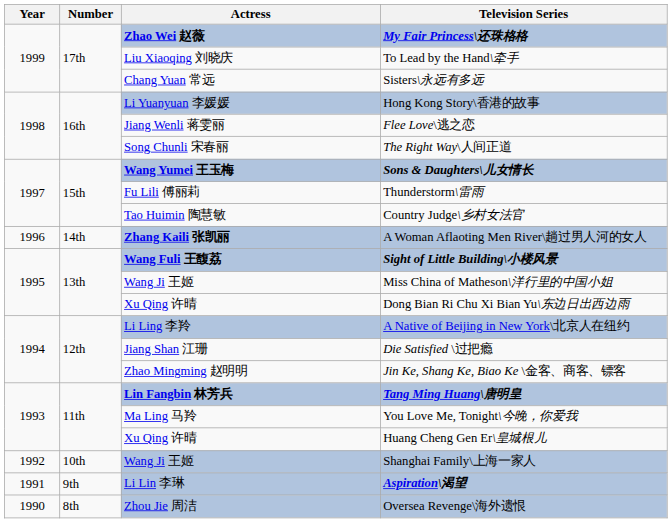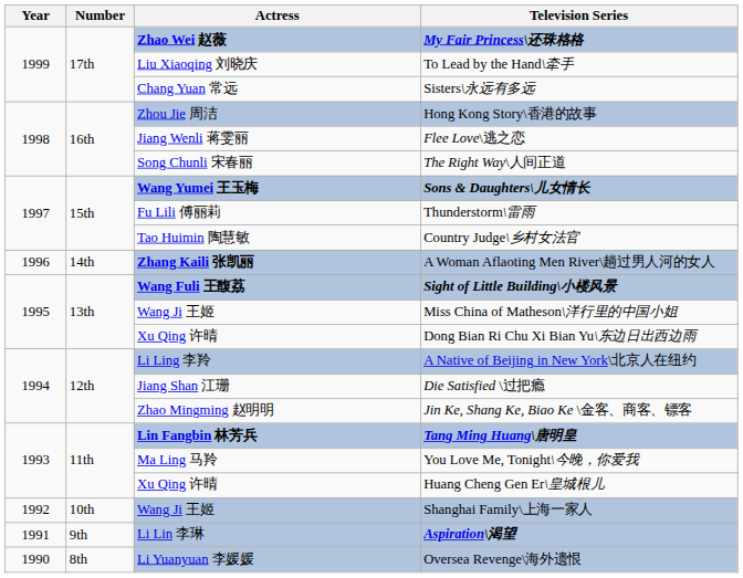Hong Kong Story\香港的故事 | Actress: Li Yuanyuan 李媛媛 -> Zhou Jie 周洁
Oversea Revenge\海外遗恨 | Actress: Zhou Jie 周洁 -> Li Yuanyuan 李媛媛
